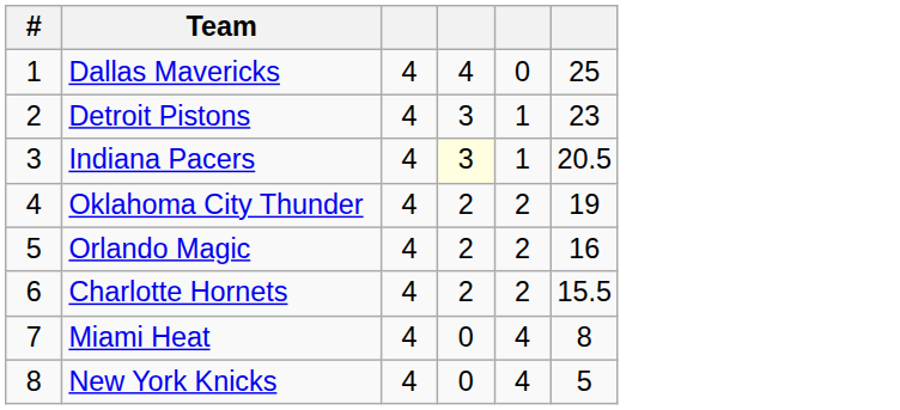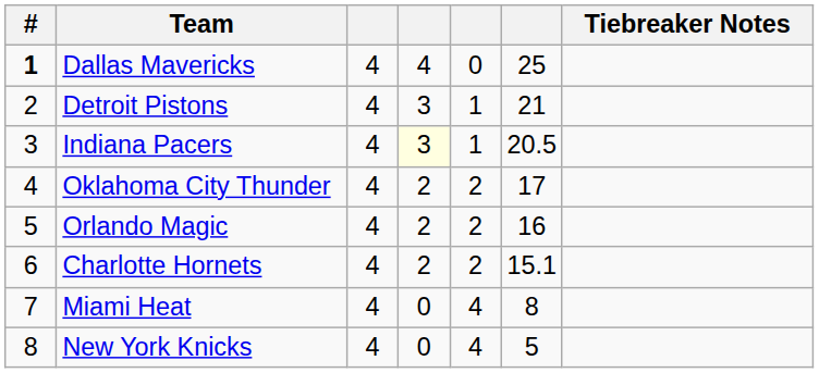+ column: Tiebreaker Notes
Dallas Mavericks | #: normal -> bold
Detroit Pistons | column 6: 23 -> 21
Oklahoma City Thunder | column 6: 19 -> 17
Charlotte Hornets | column 6: 15.5 -> 15.1
